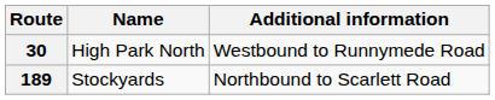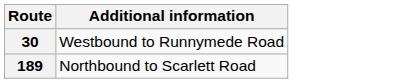- column: Name | High Park North | Stockyards
